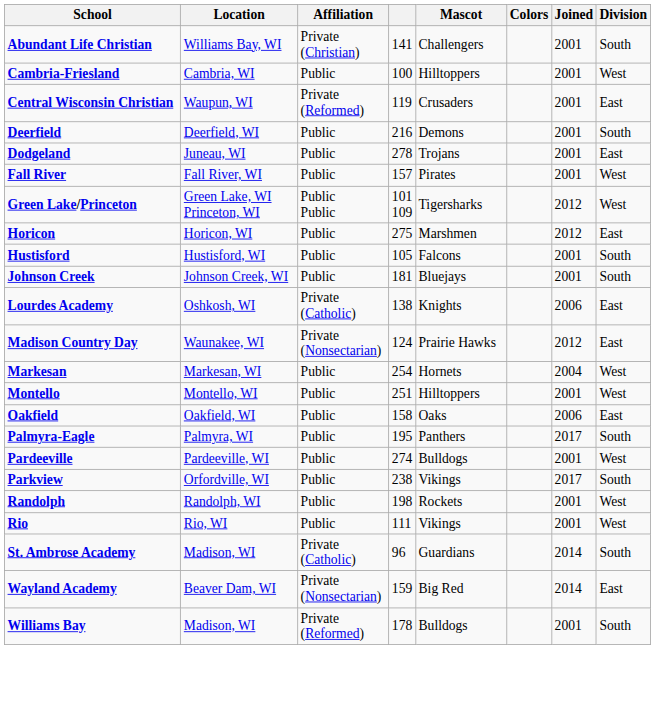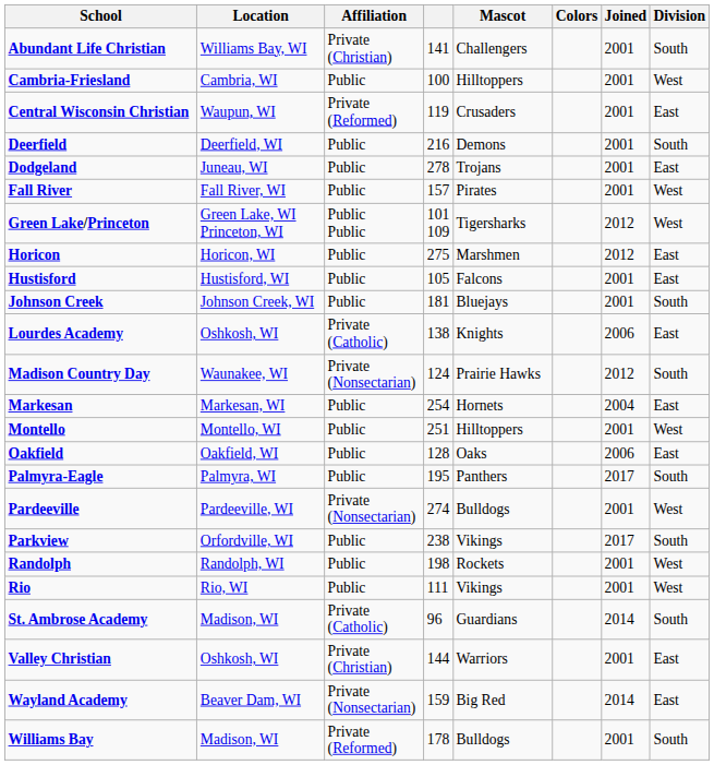Hustisford | Division: South -> East
Madison Country Day | Division: East -> South
Markesan | Division: West -> East
Oakfield | column 4: 158 -> 128
Pardeeville | Affiliation: Public -> Private (Nonsectarian)
+ row: Valley Christian | Oshkosh, WI | Private (Christian) | 144 | Warriors | 2001 | East
